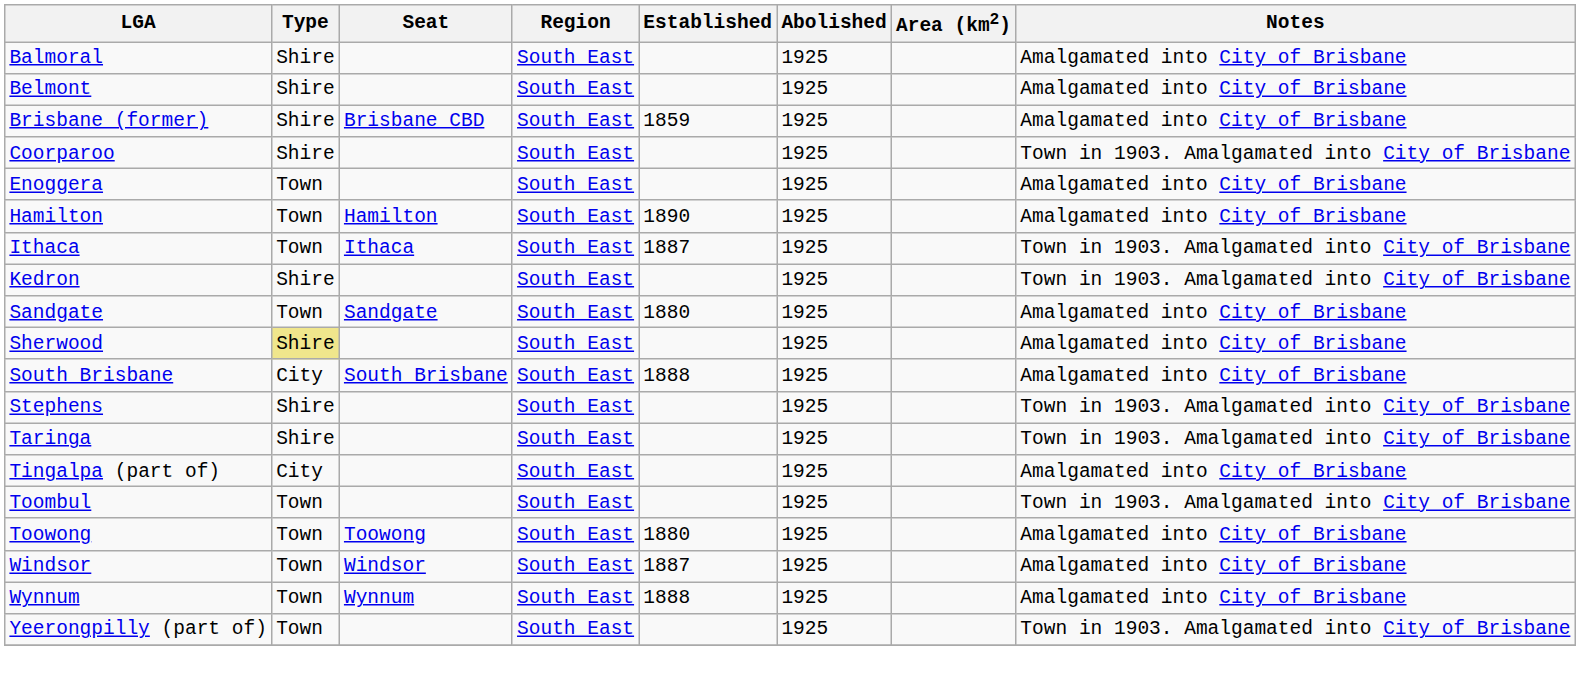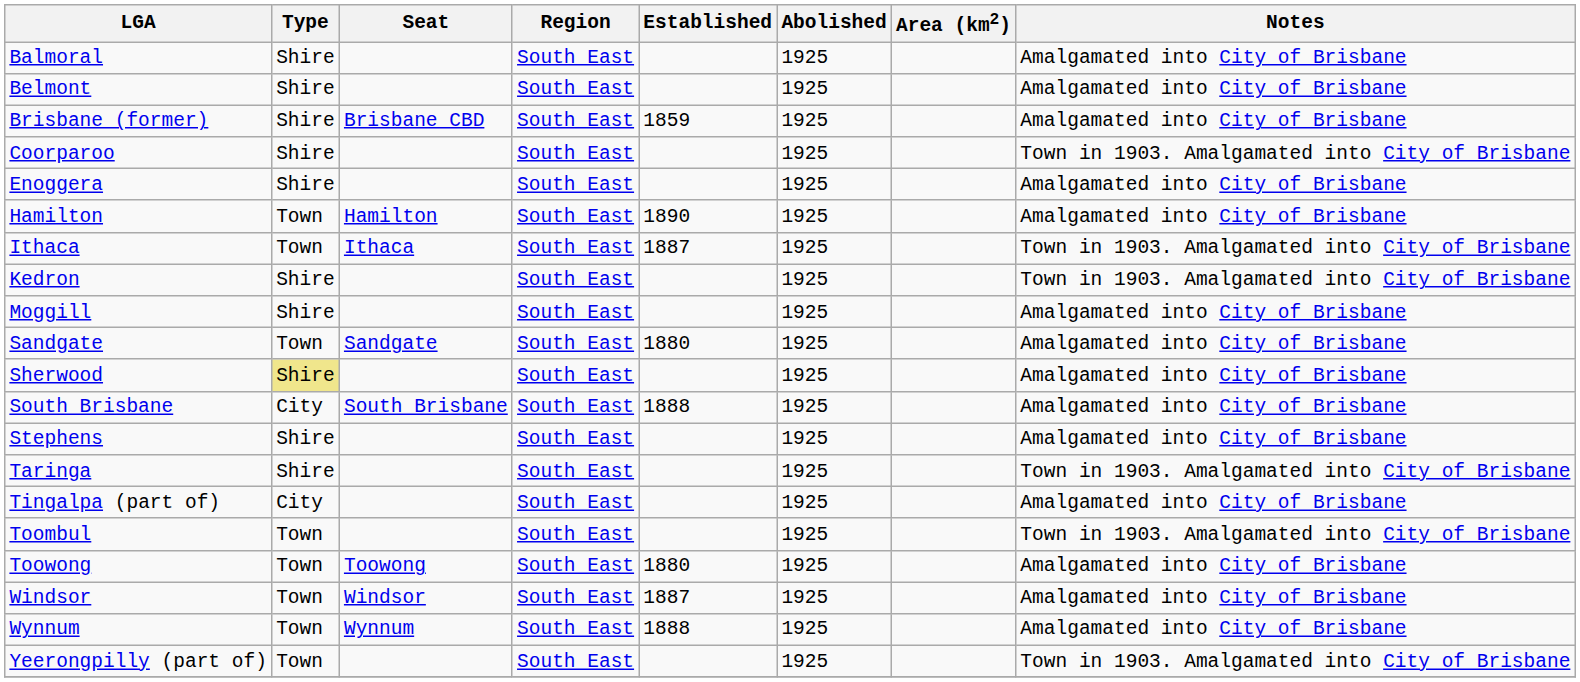Enoggera | Type: Town -> Shire
+ row: Moggill | Shire | South East | 1925 | Amalgamated into City of Brisbane
Stephens | Notes: Town in 1903. Amalgamated into City of Brisbane -> Amalgamated into City of Brisbane
